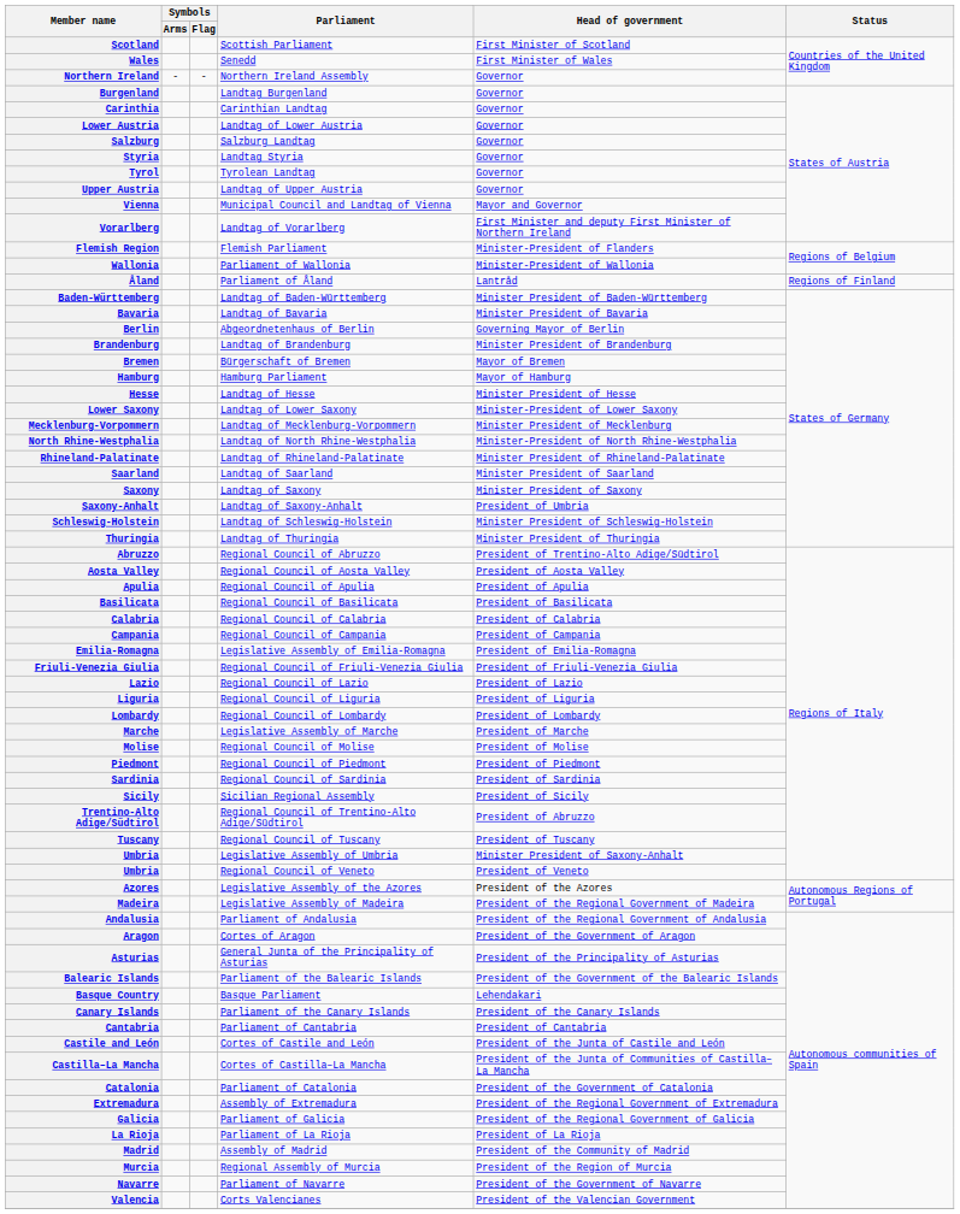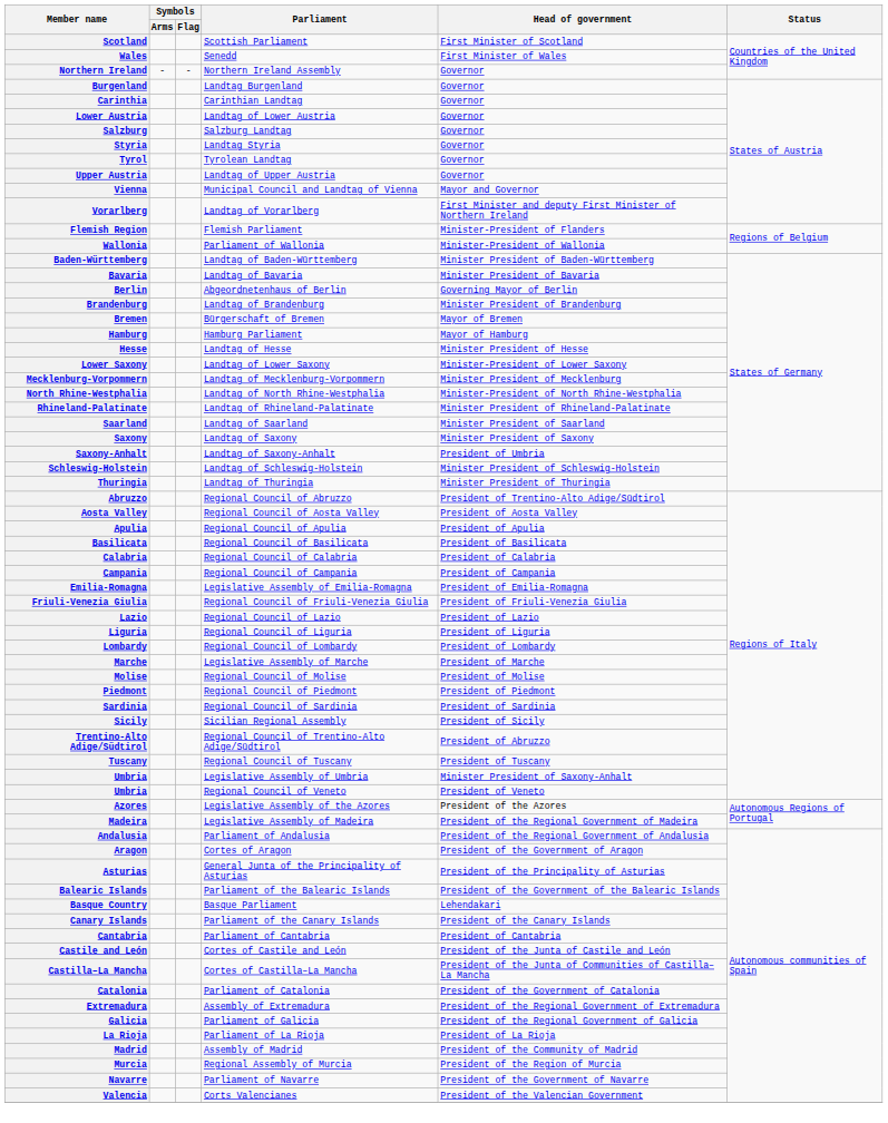- row: Åland | Parliament of Åland | Lantråd | Regions of Finland
